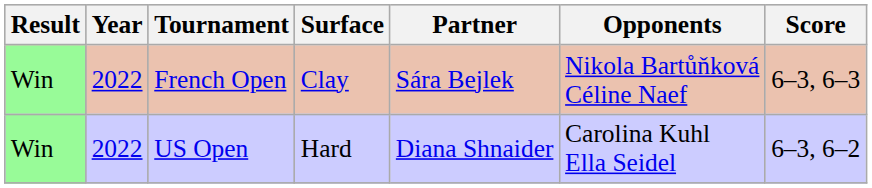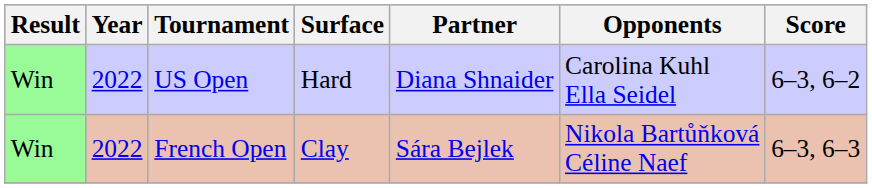rows swapped: French Open <-> US Open
